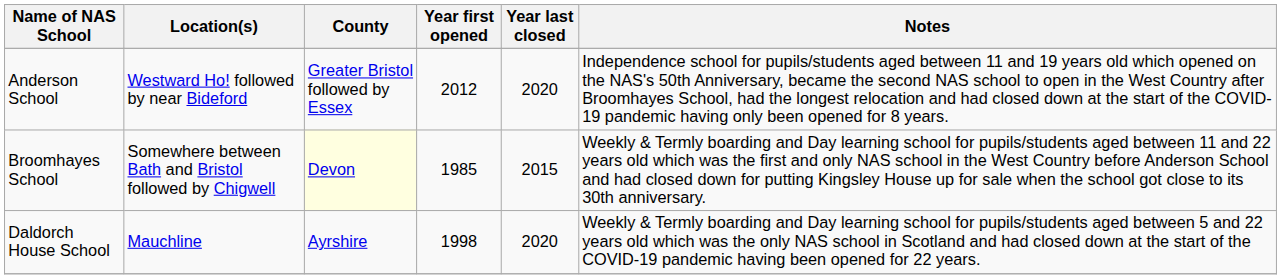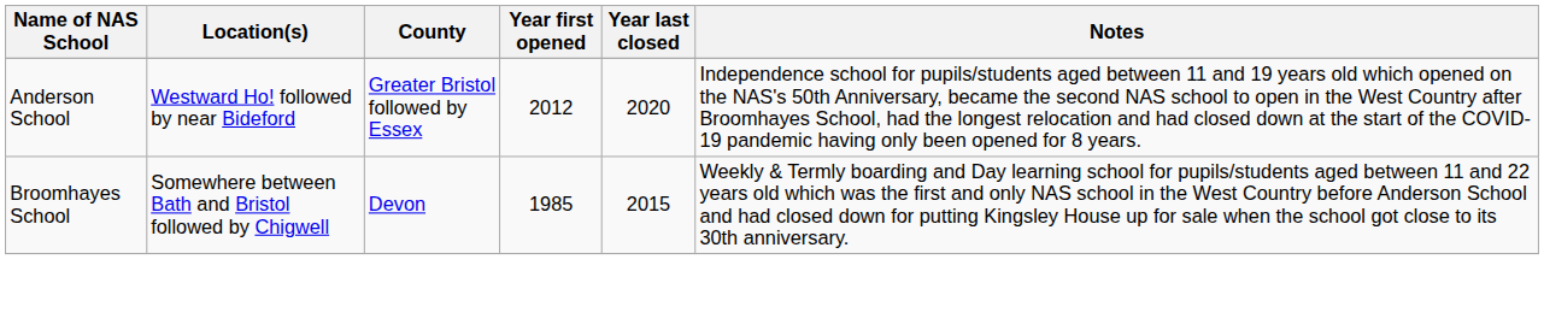Broomhayes School | County: lightyellow background -> no background
- row: Daldorch House School | Mauchline | Ayrshire | 1998 | 2020 | Weekly & Termly boarding and Day learning school for pupils/students aged between 5 and 22 years old which was the only NAS school in Scotland and had closed down at the start of the COVID-19 pandemic having been opened for 22 years.
